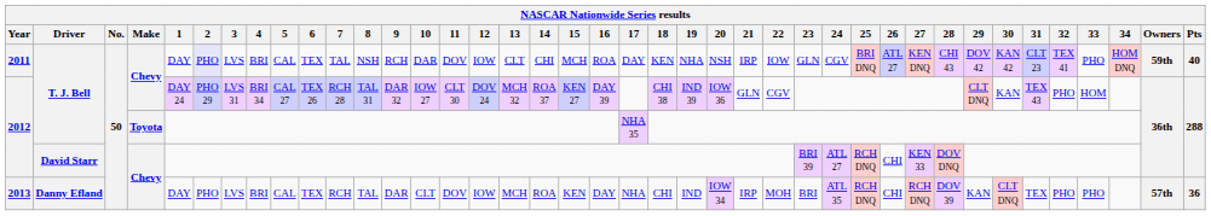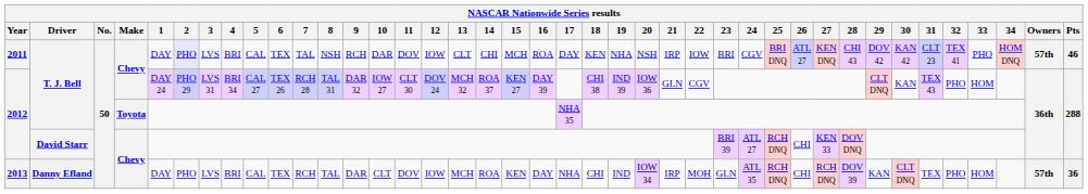2011 | 23: GLN -> BRI
2011 | Owners: 59th -> 57th
2011 | Pts: 40 -> 46
2013 | 23: BRI -> GLN
2013 | 33: PHO -> HOM
